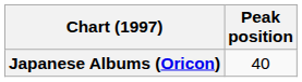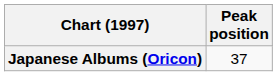Japanese Albums (Oricon) | Peak position: 40 -> 37
